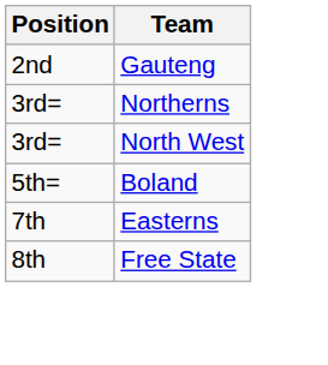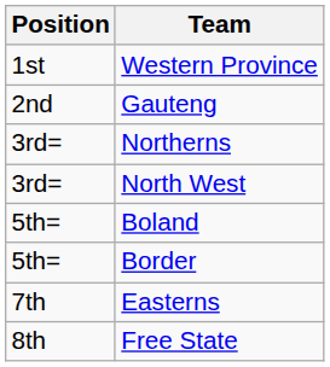+ row: 1st | Western Province
+ row: 5th= | Border
